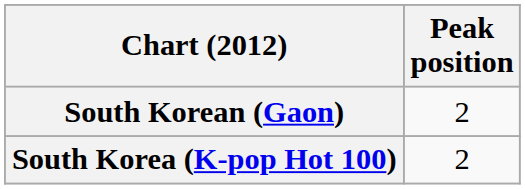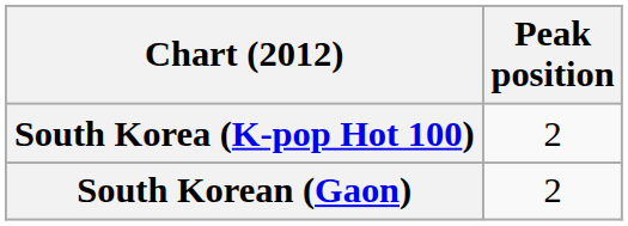rows swapped: South Korean (Gaon) <-> South Korea (K-pop Hot 100)
